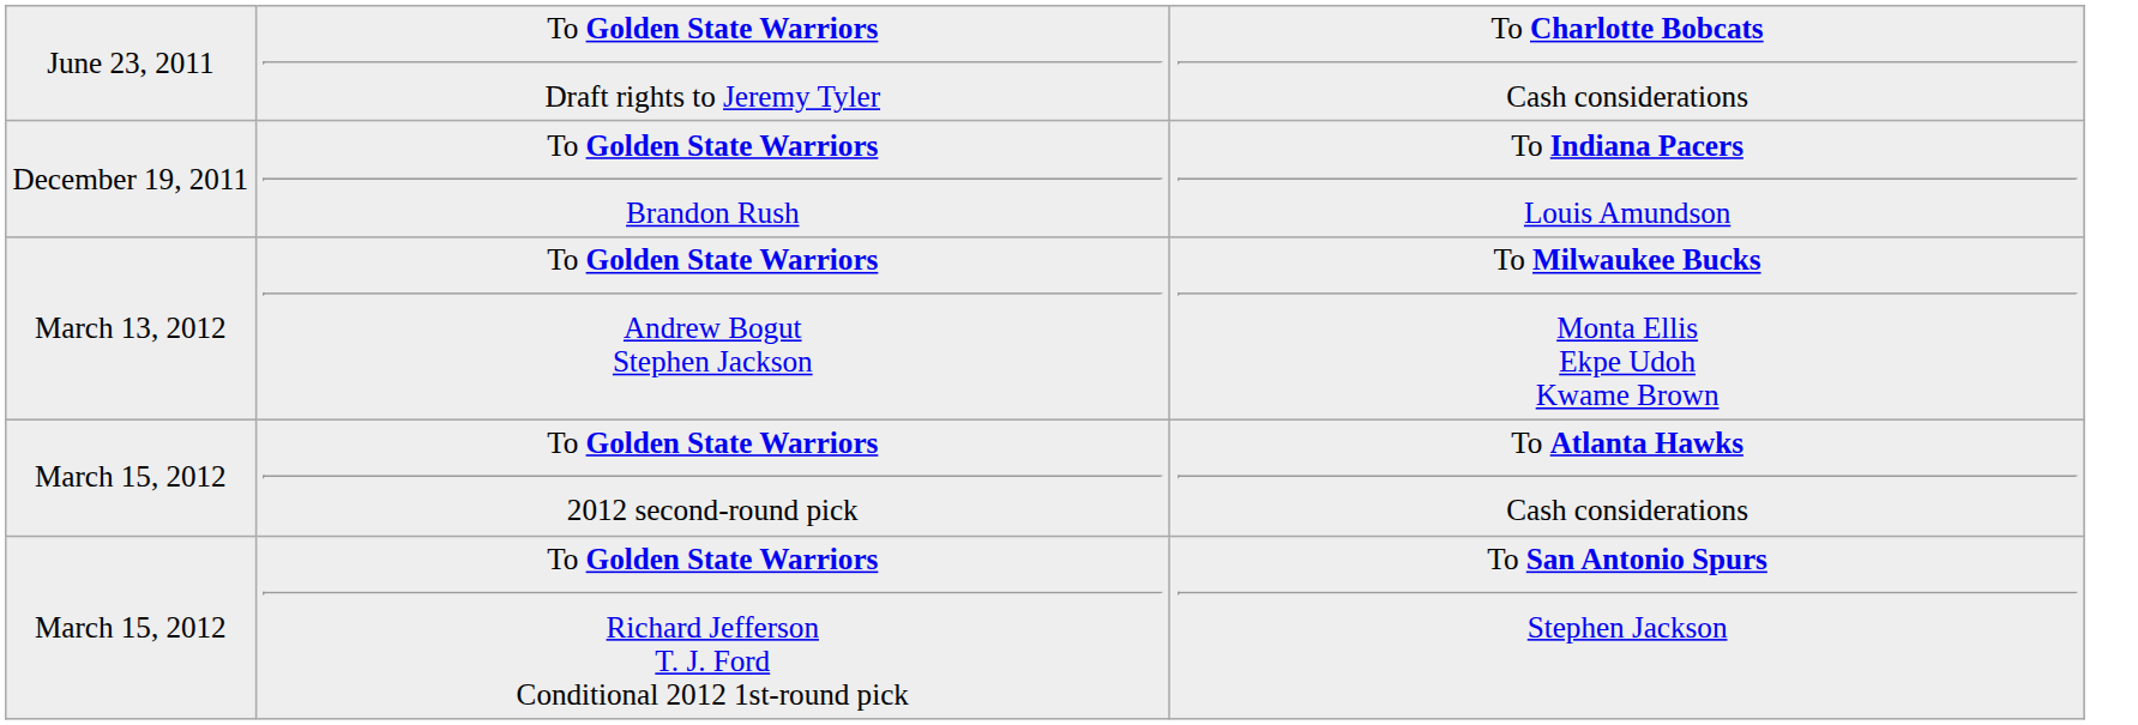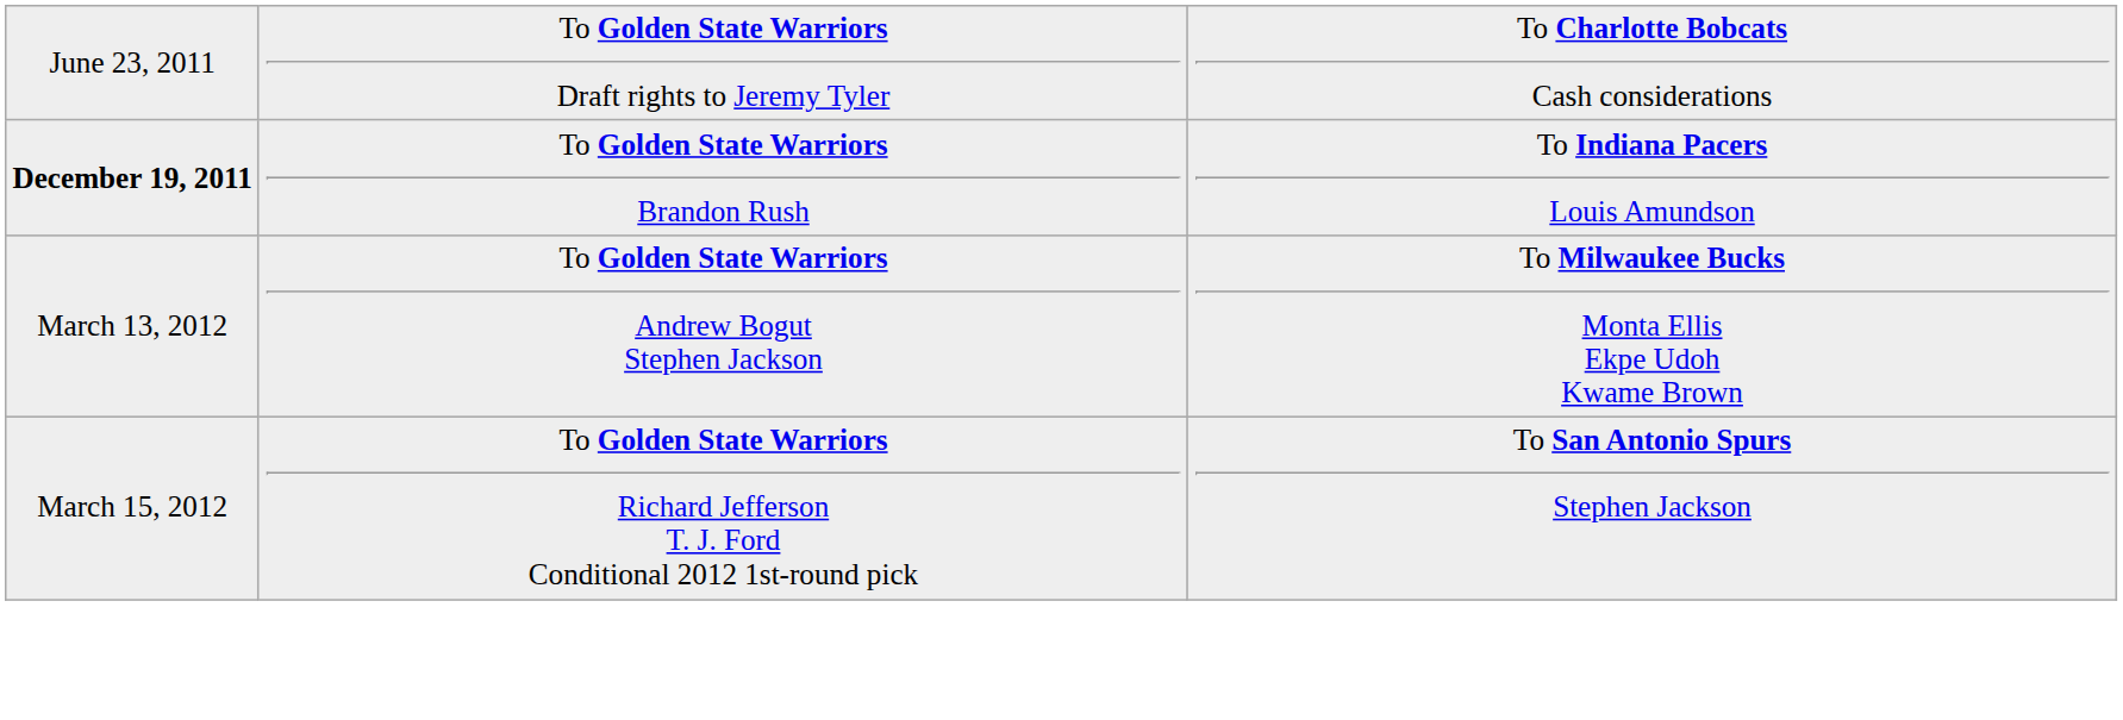To Golden State Warriors Brandon Rush | column 1: normal -> bold
- row: March 15, 2012 | To Golden State Warriors 2012 second-round pick | To Atlanta Hawks Cash considerations
